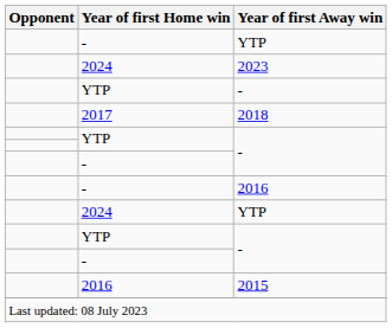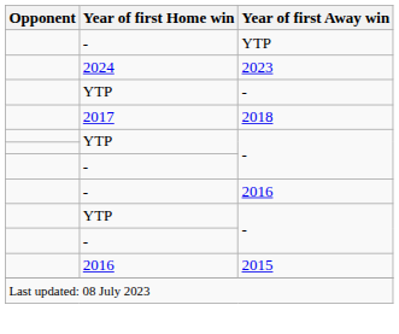- row: 2024 | YTP
